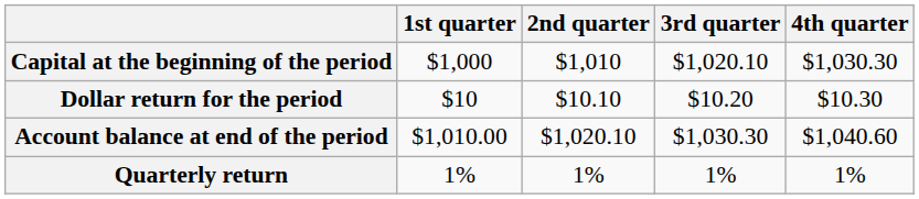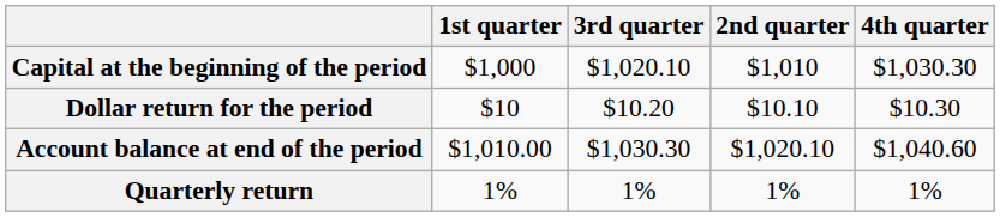columns swapped: 2nd quarter <-> 3rd quarter
